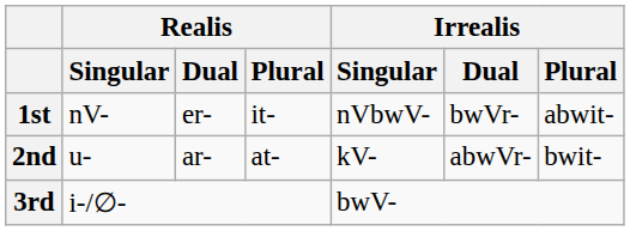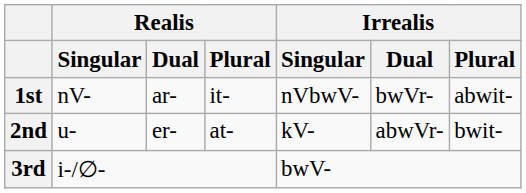1st | Realis / Dual: er- -> ar-
2nd | Realis / Dual: ar- -> er-
